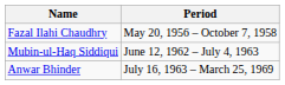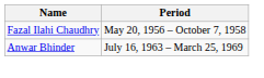- row: Mubin-ul-Haq Siddiqui | June 12, 1962 – July 4, 1963
